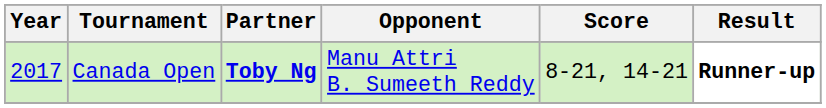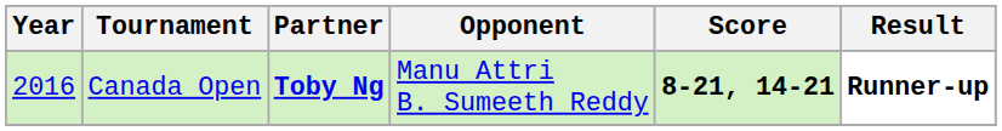Canada Open | Year: 2017 -> 2016
Canada Open | Score: normal -> bold
